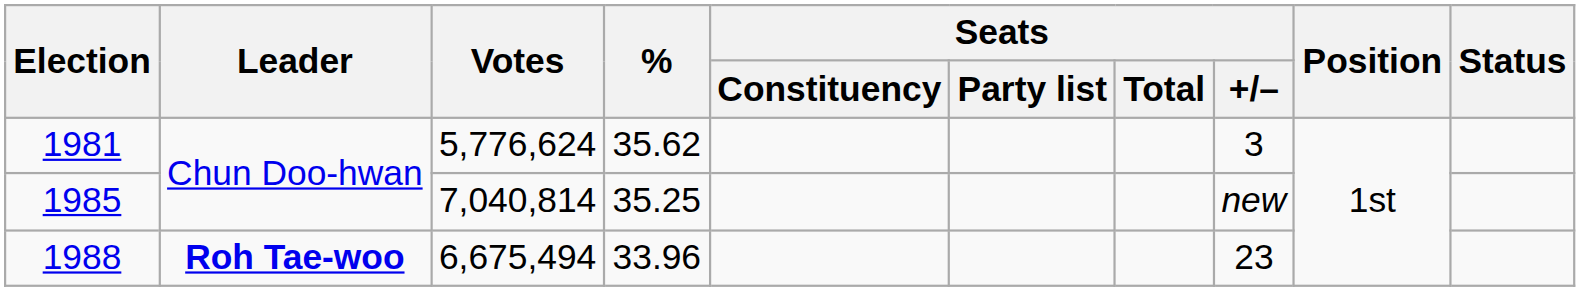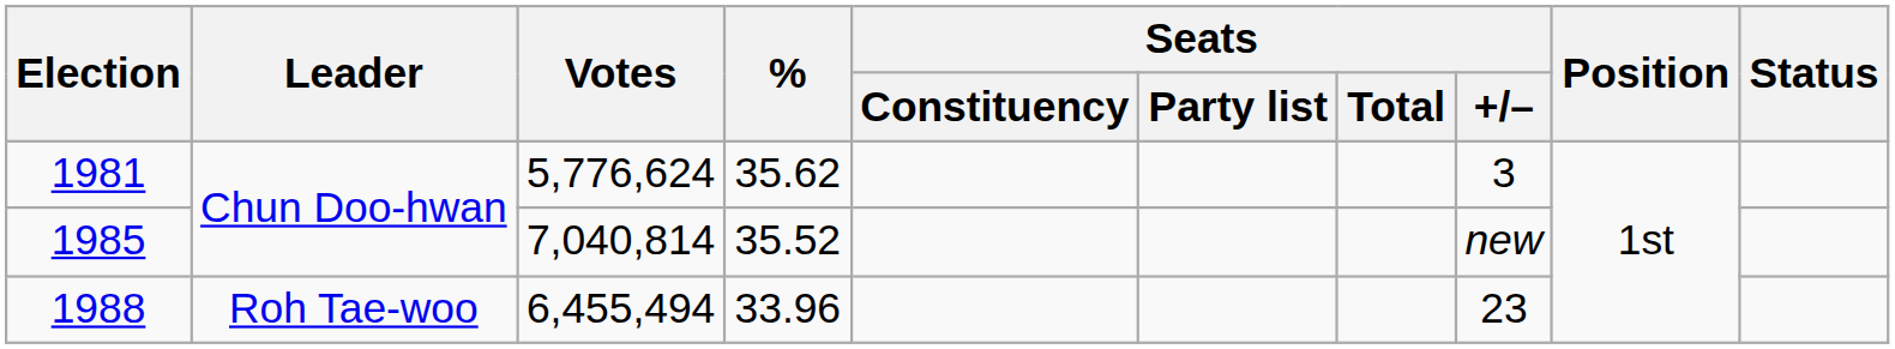1985 | %: 35.25 -> 35.52
1988 | Leader: bold -> normal
1988 | Votes: 6,675,494 -> 6,455,494
